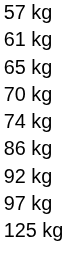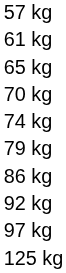+ row: 79 kg
